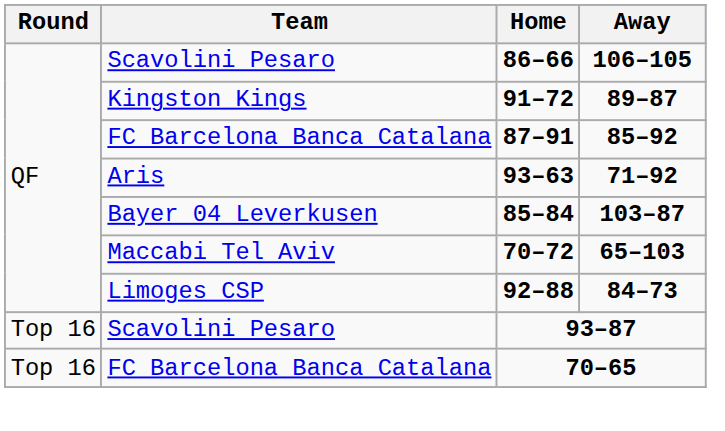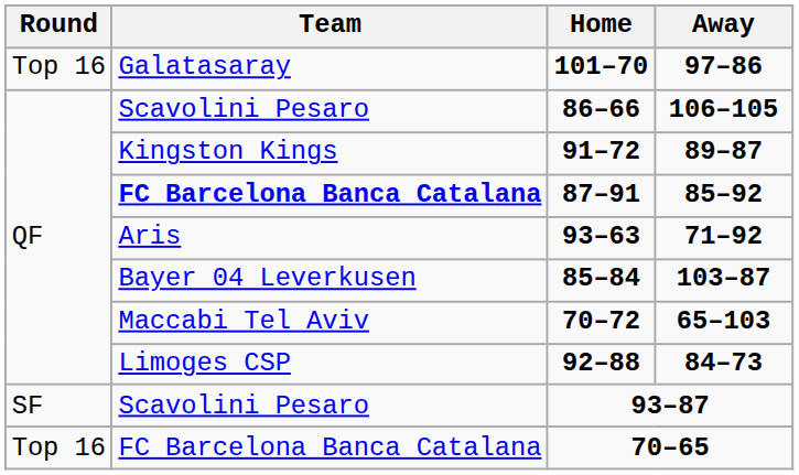+ row: Top 16 | Galatasaray | 101–70 | 97–86
87–91 | Team: normal -> bold
93–87 | Round: Top 16 -> SF
